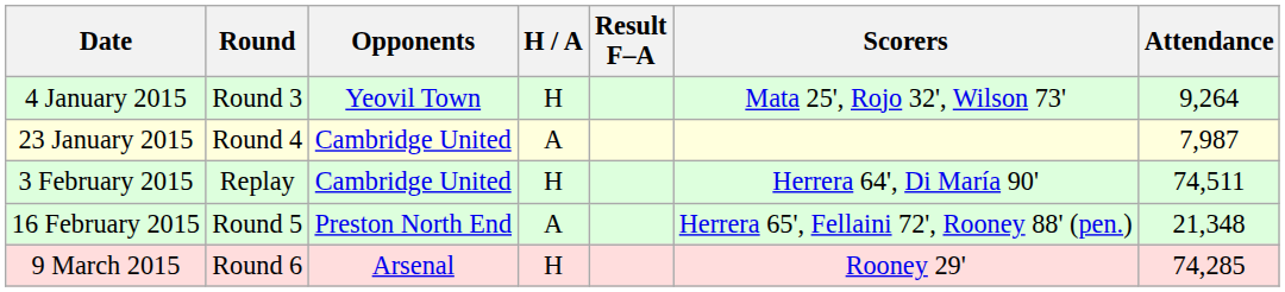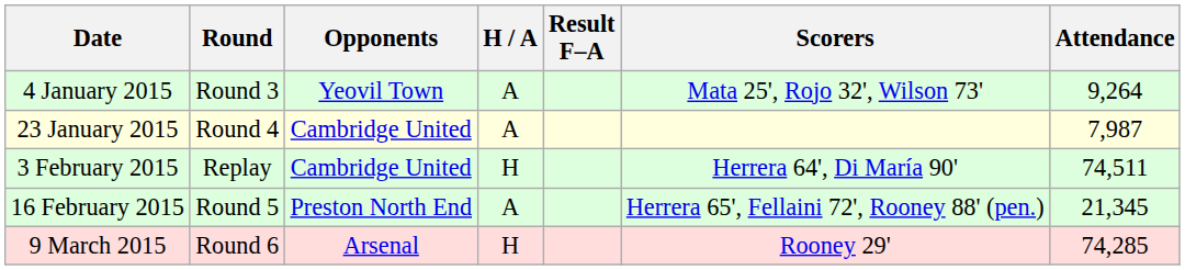4 January 2015 | H / A: H -> A
16 February 2015 | Attendance: 21,348 -> 21,345
